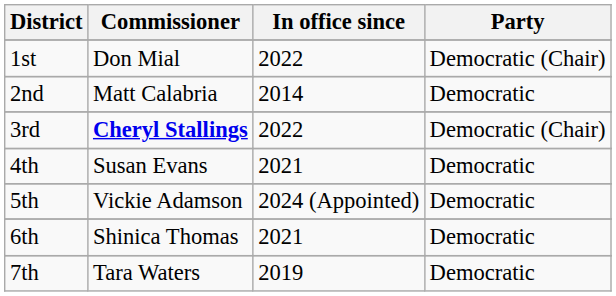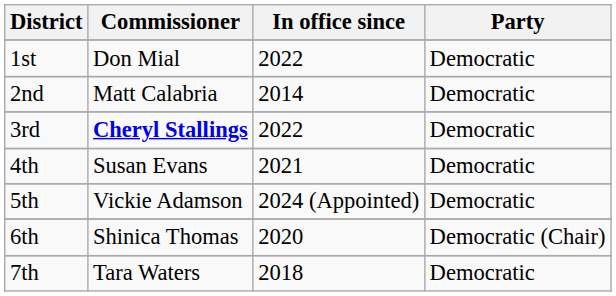1st | Party: Democratic (Chair) -> Democratic
3rd | Party: Democratic (Chair) -> Democratic
6th | In office since: 2021 -> 2020
6th | Party: Democratic -> Democratic (Chair)
7th | In office since: 2019 -> 2018
